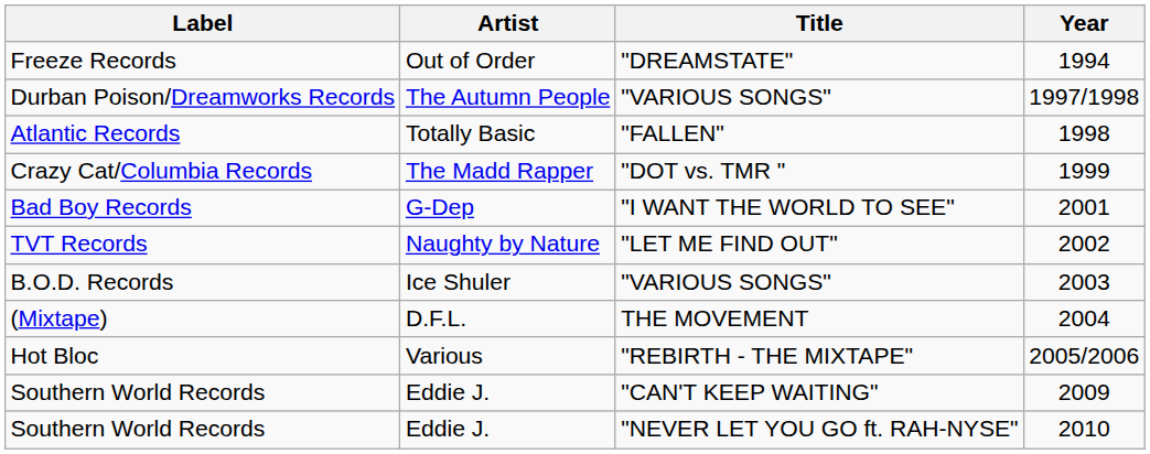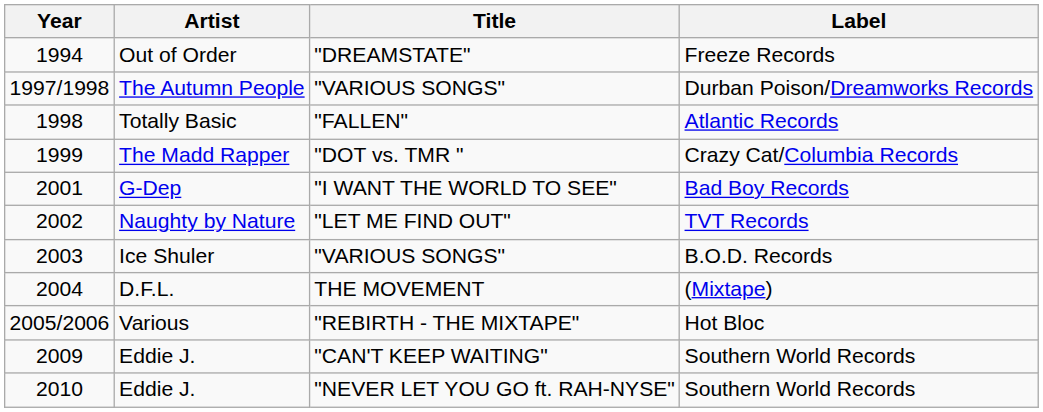columns swapped: Year <-> Label
